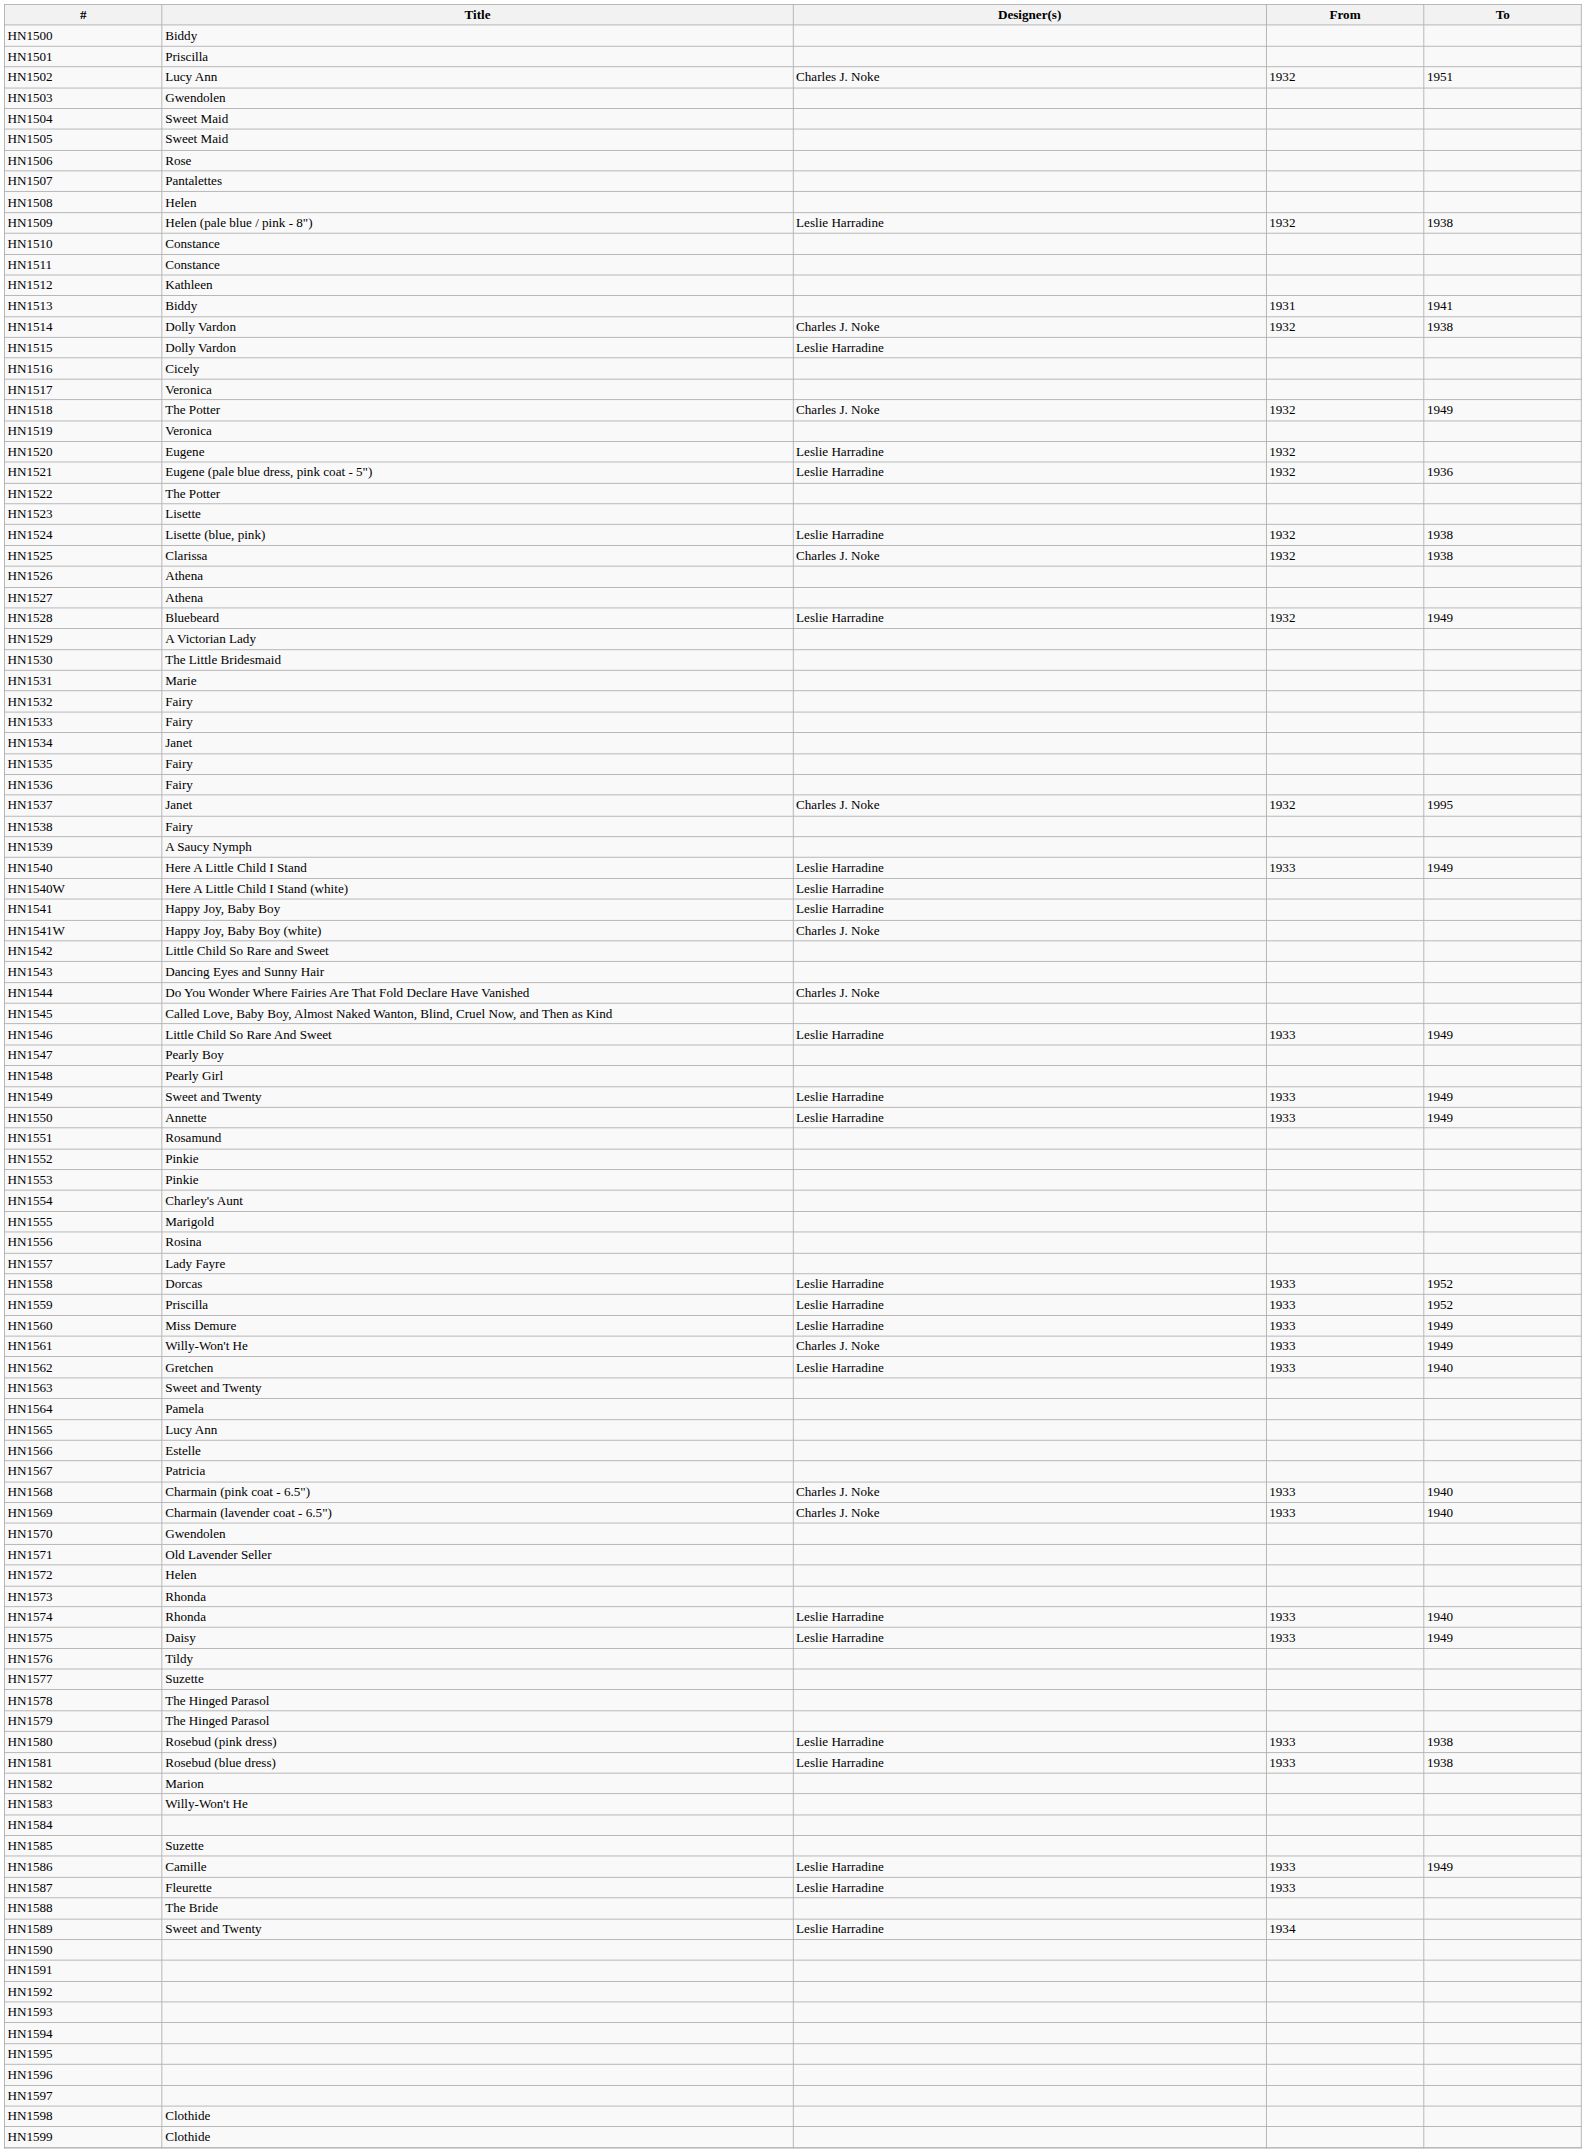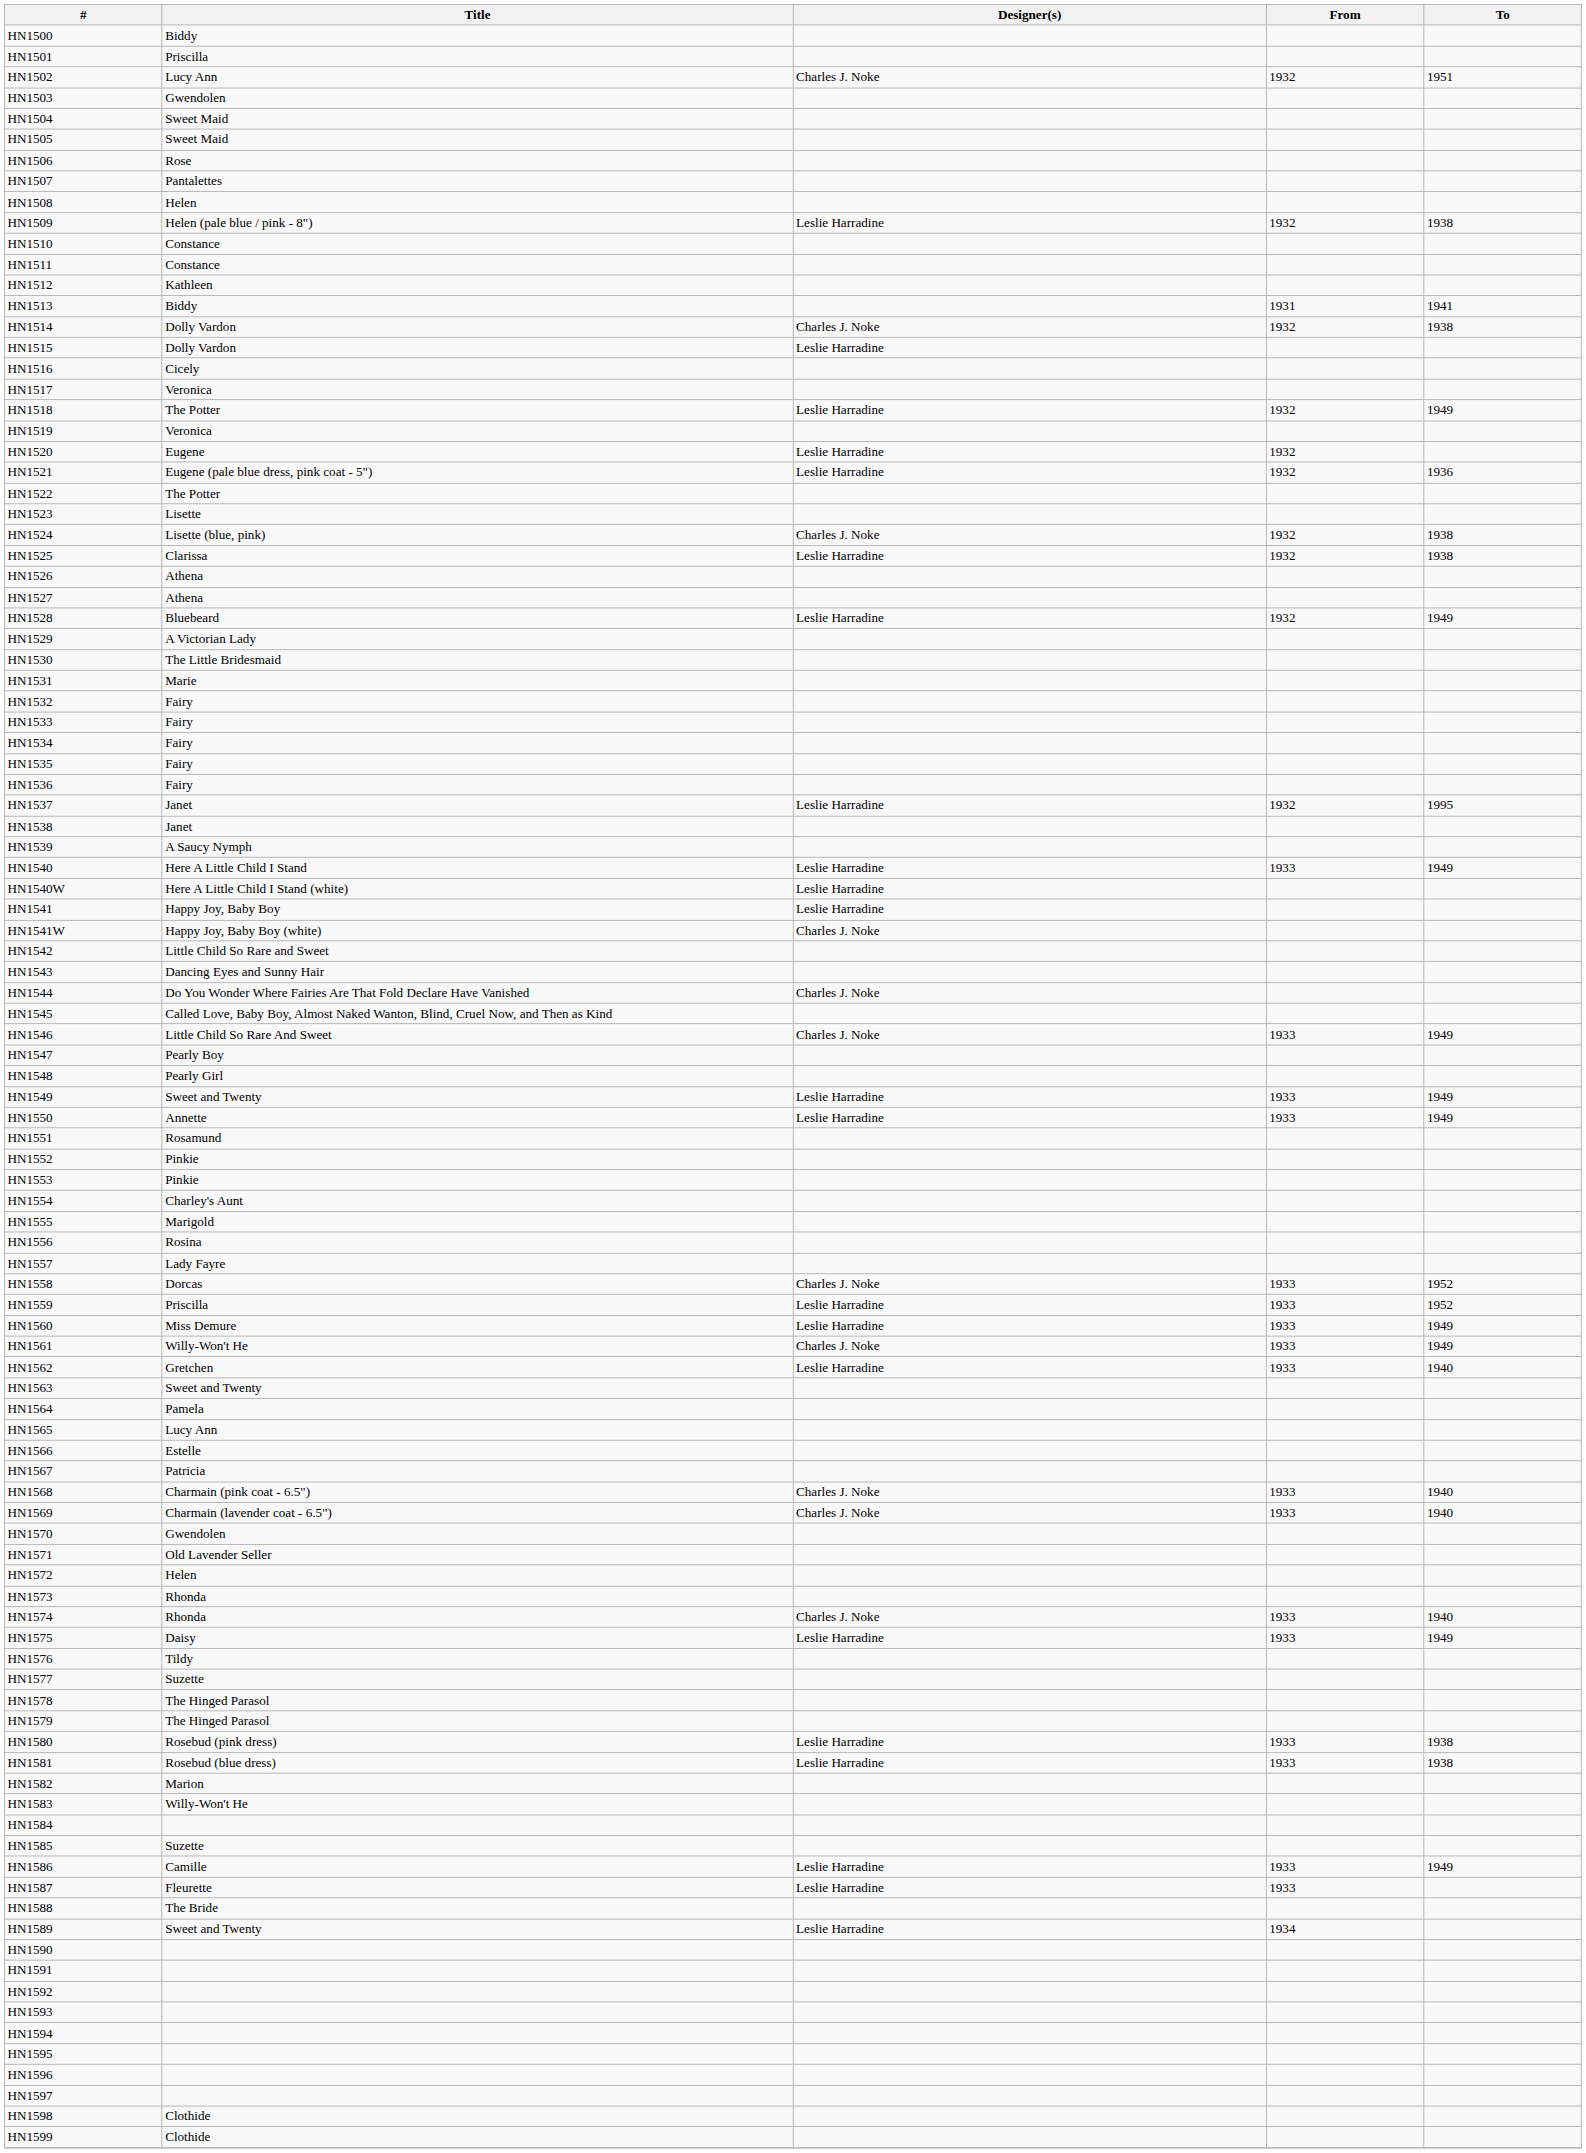HN1518 | Designer(s): Charles J. Noke -> Leslie Harradine
HN1524 | Designer(s): Leslie Harradine -> Charles J. Noke
HN1525 | Designer(s): Charles J. Noke -> Leslie Harradine
HN1534 | Title: Janet -> Fairy
HN1537 | Designer(s): Charles J. Noke -> Leslie Harradine
HN1538 | Title: Fairy -> Janet
HN1546 | Designer(s): Leslie Harradine -> Charles J. Noke
HN1558 | Designer(s): Leslie Harradine -> Charles J. Noke
HN1574 | Designer(s): Leslie Harradine -> Charles J. Noke
